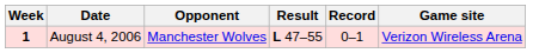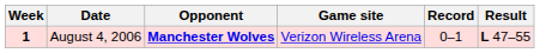columns swapped: Result <-> Game site
August 4, 2006 | Opponent: normal -> bold
